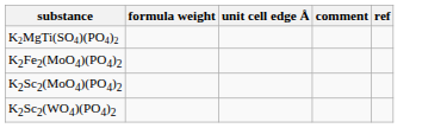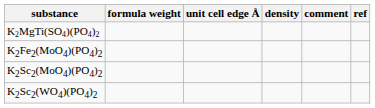+ column: density
